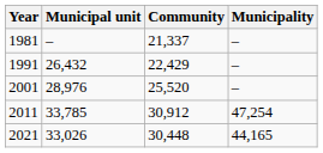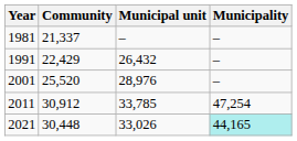columns swapped: Community <-> Municipal unit
2021 | Municipality: no background -> paleturquoise background
